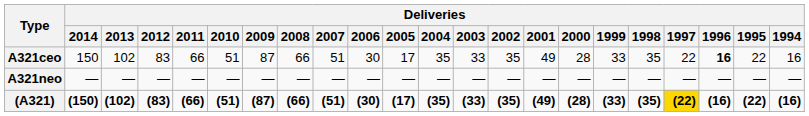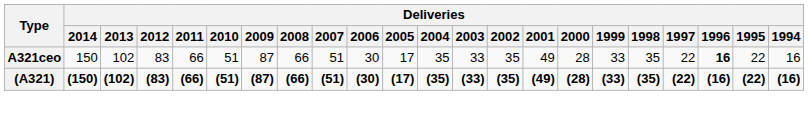- row: A321neo | — | — | — | — | — | — | — | — | — | — | — | — | — | — | — | — | — | — | — | — | —
(A321) | Deliveries / 1997: gold background -> no background
